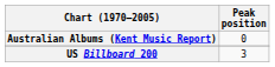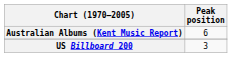Australian Albums (Kent Music Report) | Peak position: 0 -> 6
